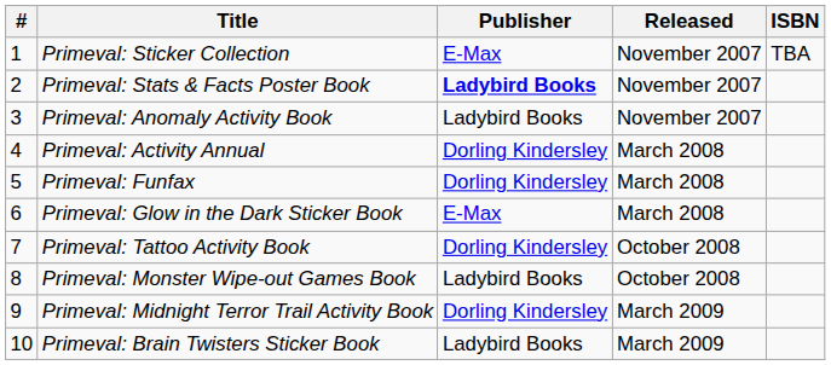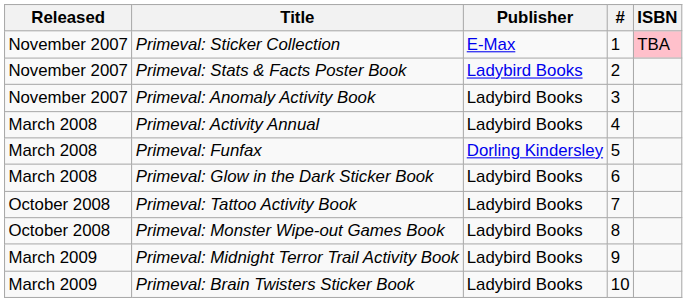columns swapped: # <-> Released
Primeval: Sticker Collection | ISBN: no background -> pink background
Primeval: Stats & Facts Poster Book | Publisher: bold -> normal
Primeval: Activity Annual | Publisher: Dorling Kindersley -> Ladybird Books
Primeval: Glow in the Dark Sticker Book | Publisher: E-Max -> Ladybird Books
Primeval: Tattoo Activity Book | Publisher: Dorling Kindersley -> Ladybird Books
Primeval: Midnight Terror Trail Activity Book | Publisher: Dorling Kindersley -> Ladybird Books
